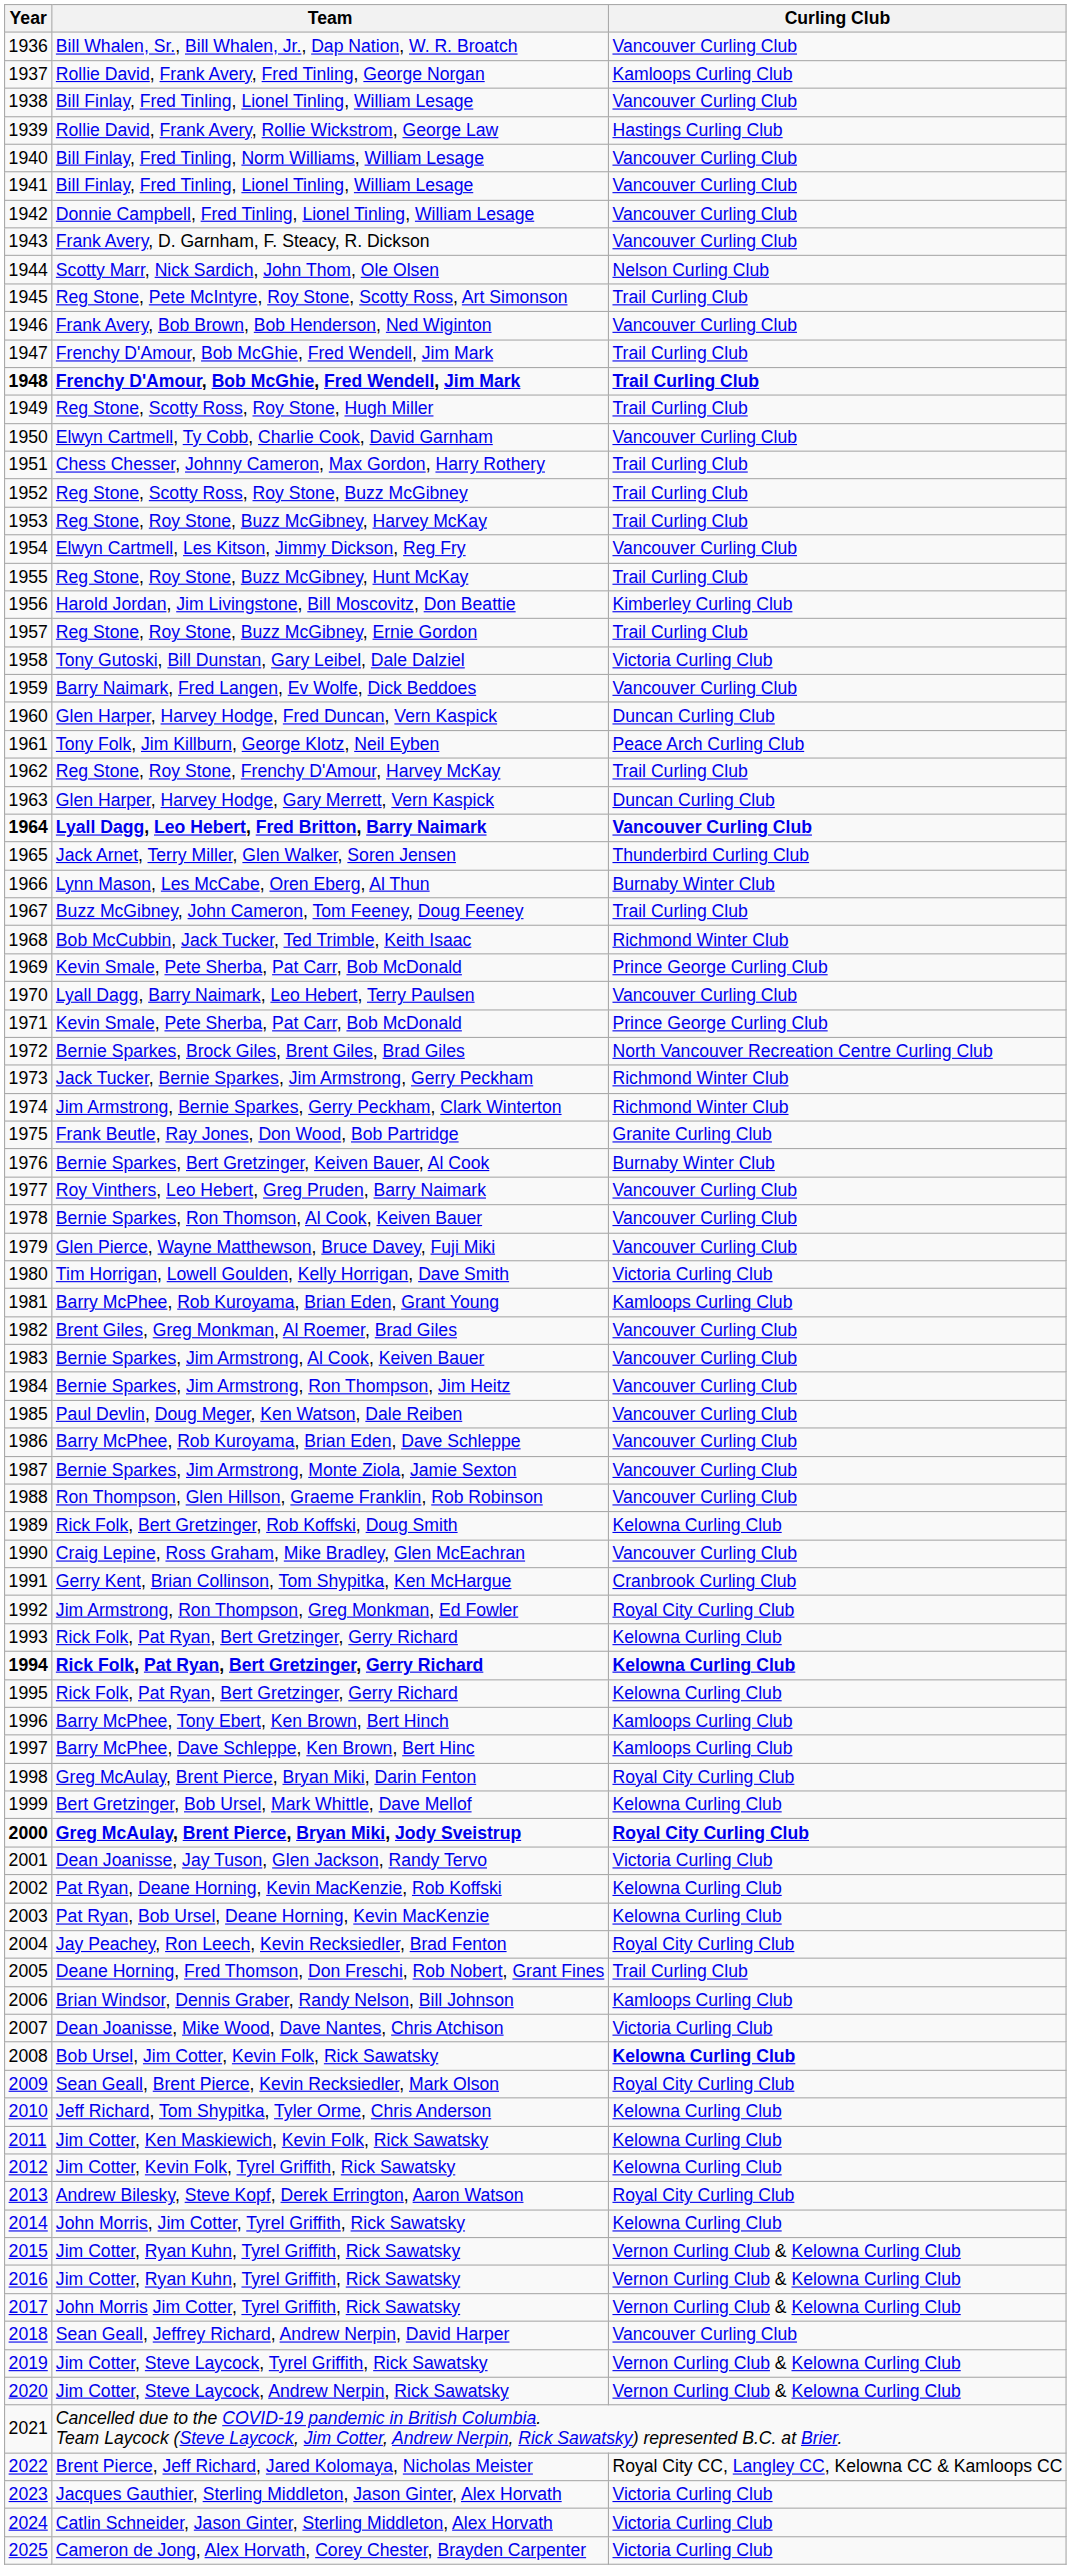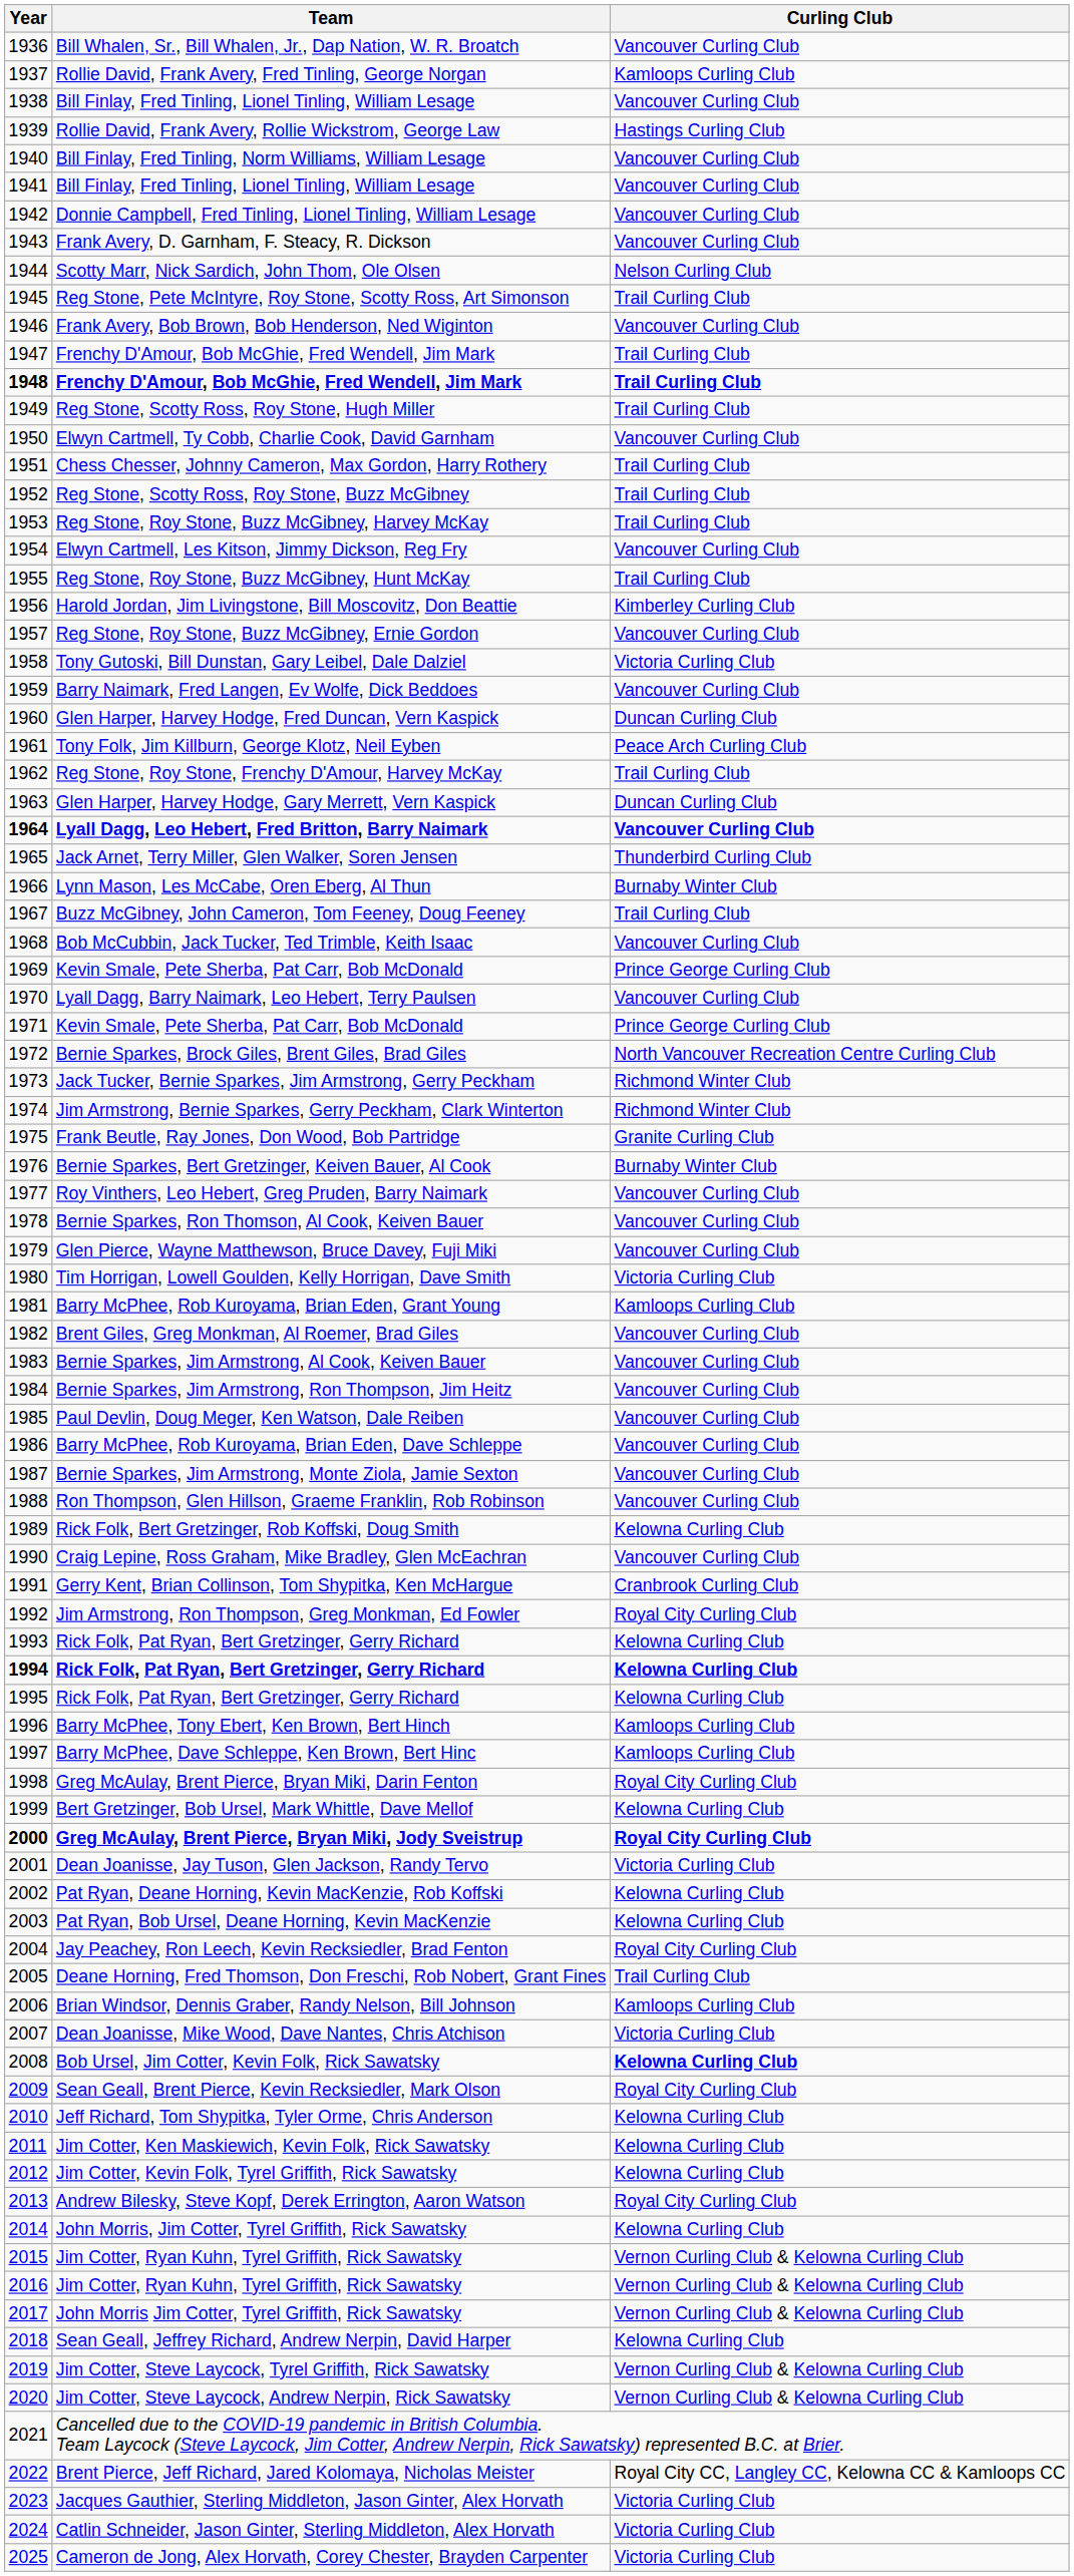Reg Stone, Roy Stone, Buzz McGibney, Ernie Gordon | Curling Club: Trail Curling Club -> Vancouver Curling Club
Bob McCubbin, Jack Tucker, Ted Trimble, Keith Isaac | Curling Club: Richmond Winter Club -> Vancouver Curling Club
Sean Geall, Jeffrey Richard, Andrew Nerpin, David Harper | Curling Club: Vancouver Curling Club -> Kelowna Curling Club
